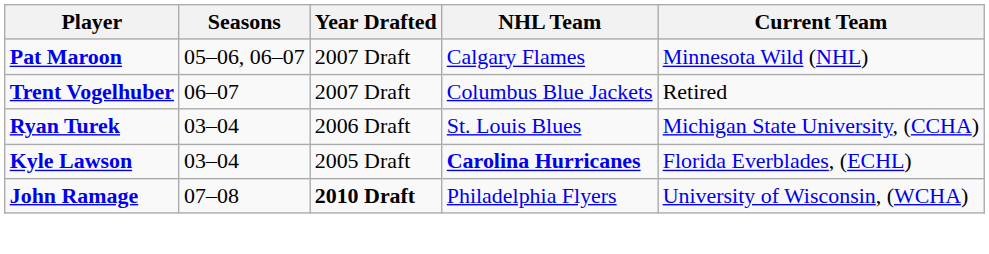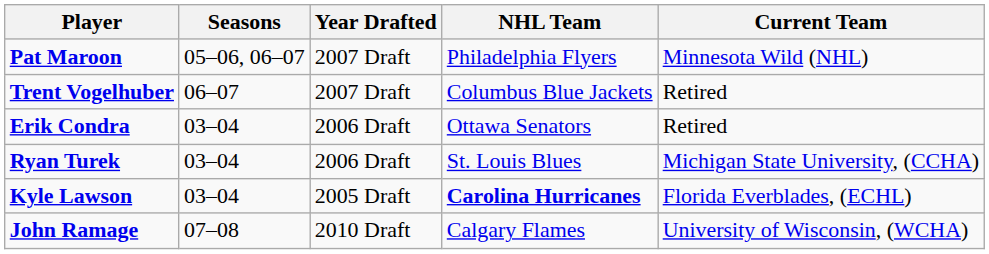Pat Maroon | NHL Team: Calgary Flames -> Philadelphia Flyers
+ row: Erik Condra | 03–04 | 2006 Draft | Ottawa Senators | Retired
John Ramage | Year Drafted: bold -> normal
John Ramage | NHL Team: Philadelphia Flyers -> Calgary Flames
